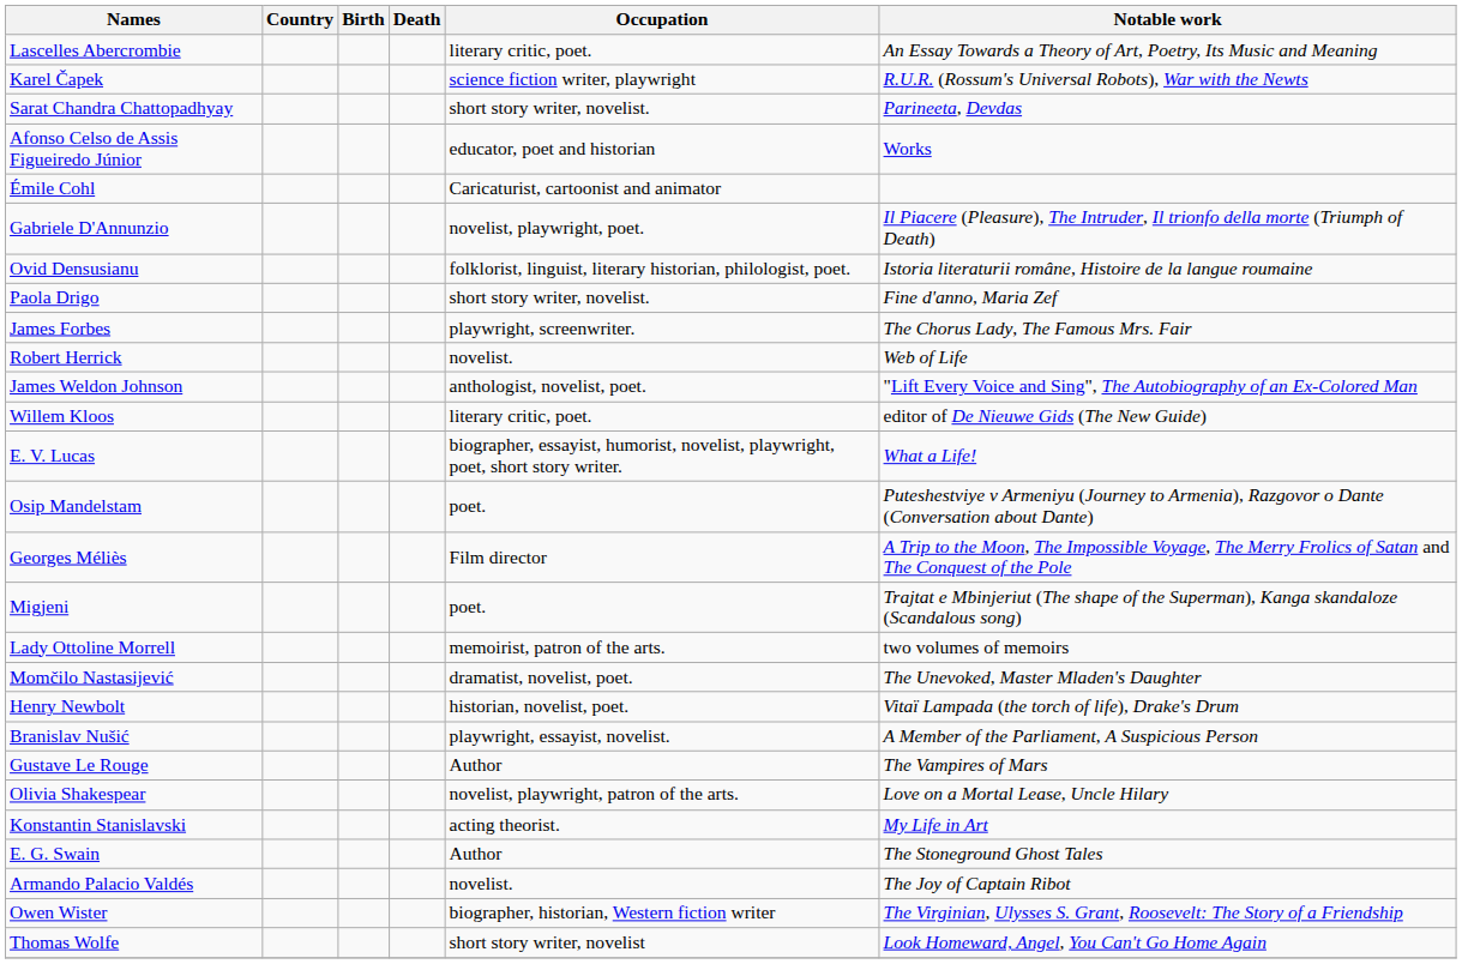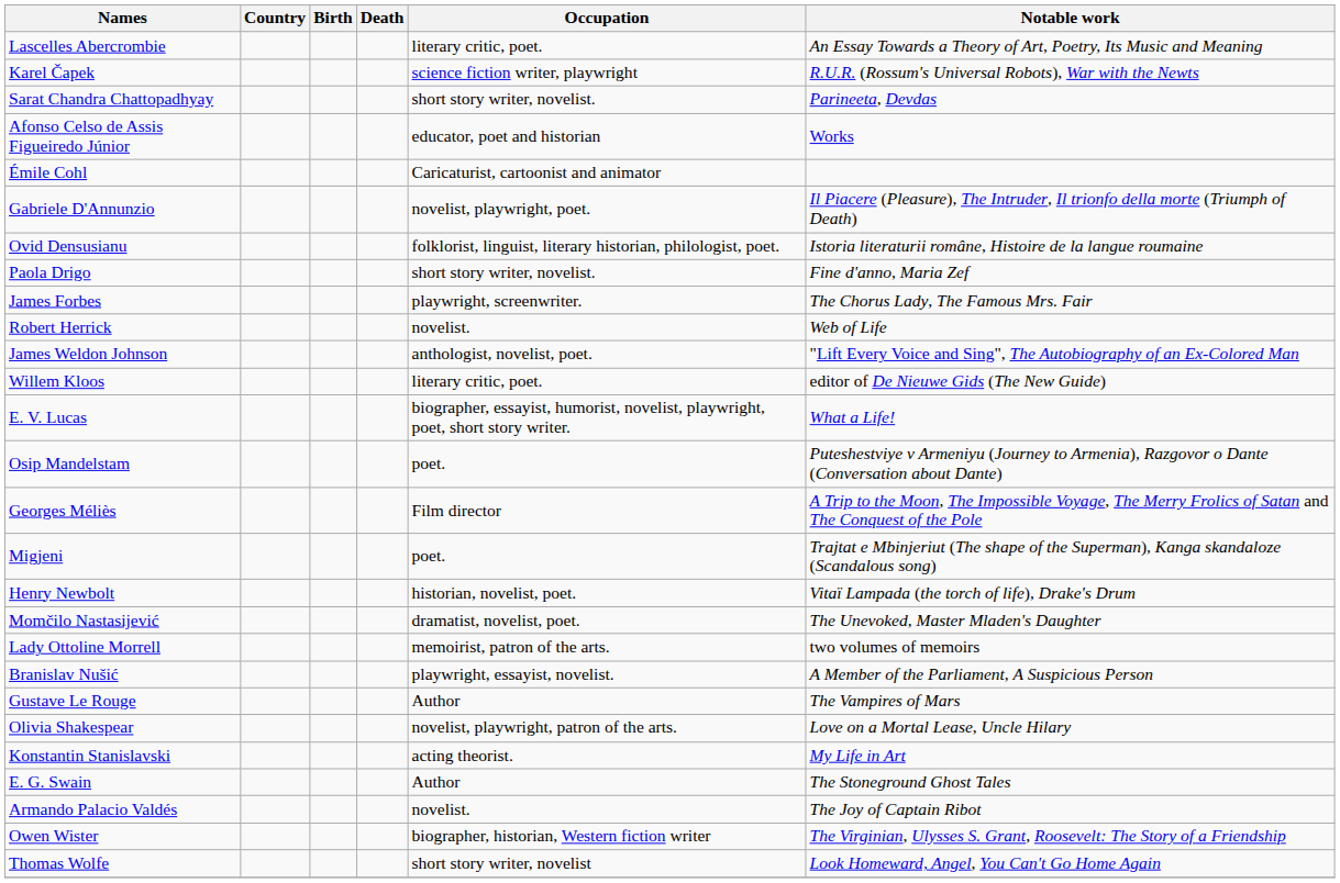rows swapped: Lady Ottoline Morrell <-> Henry Newbolt
